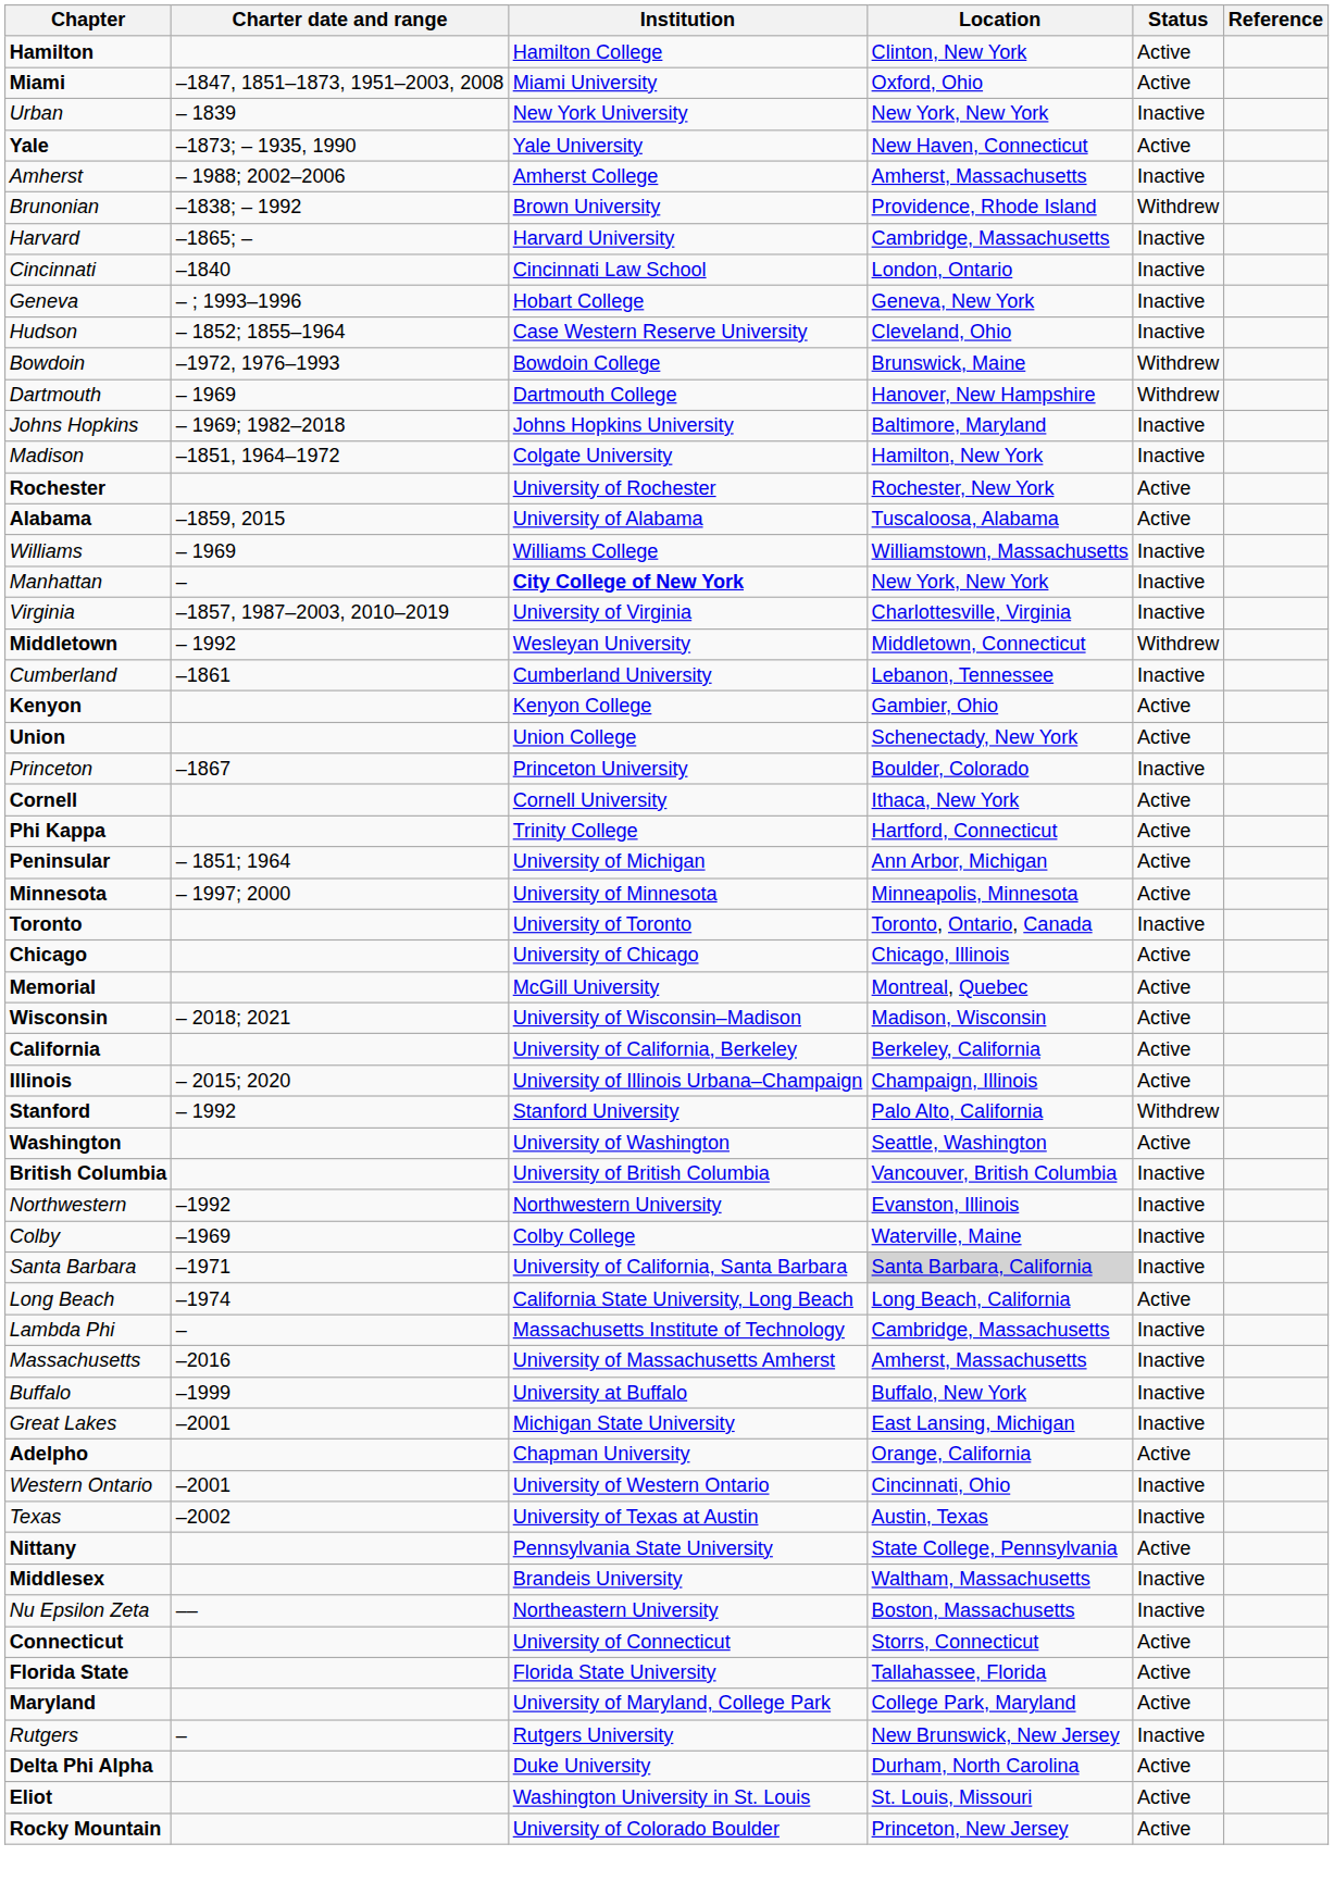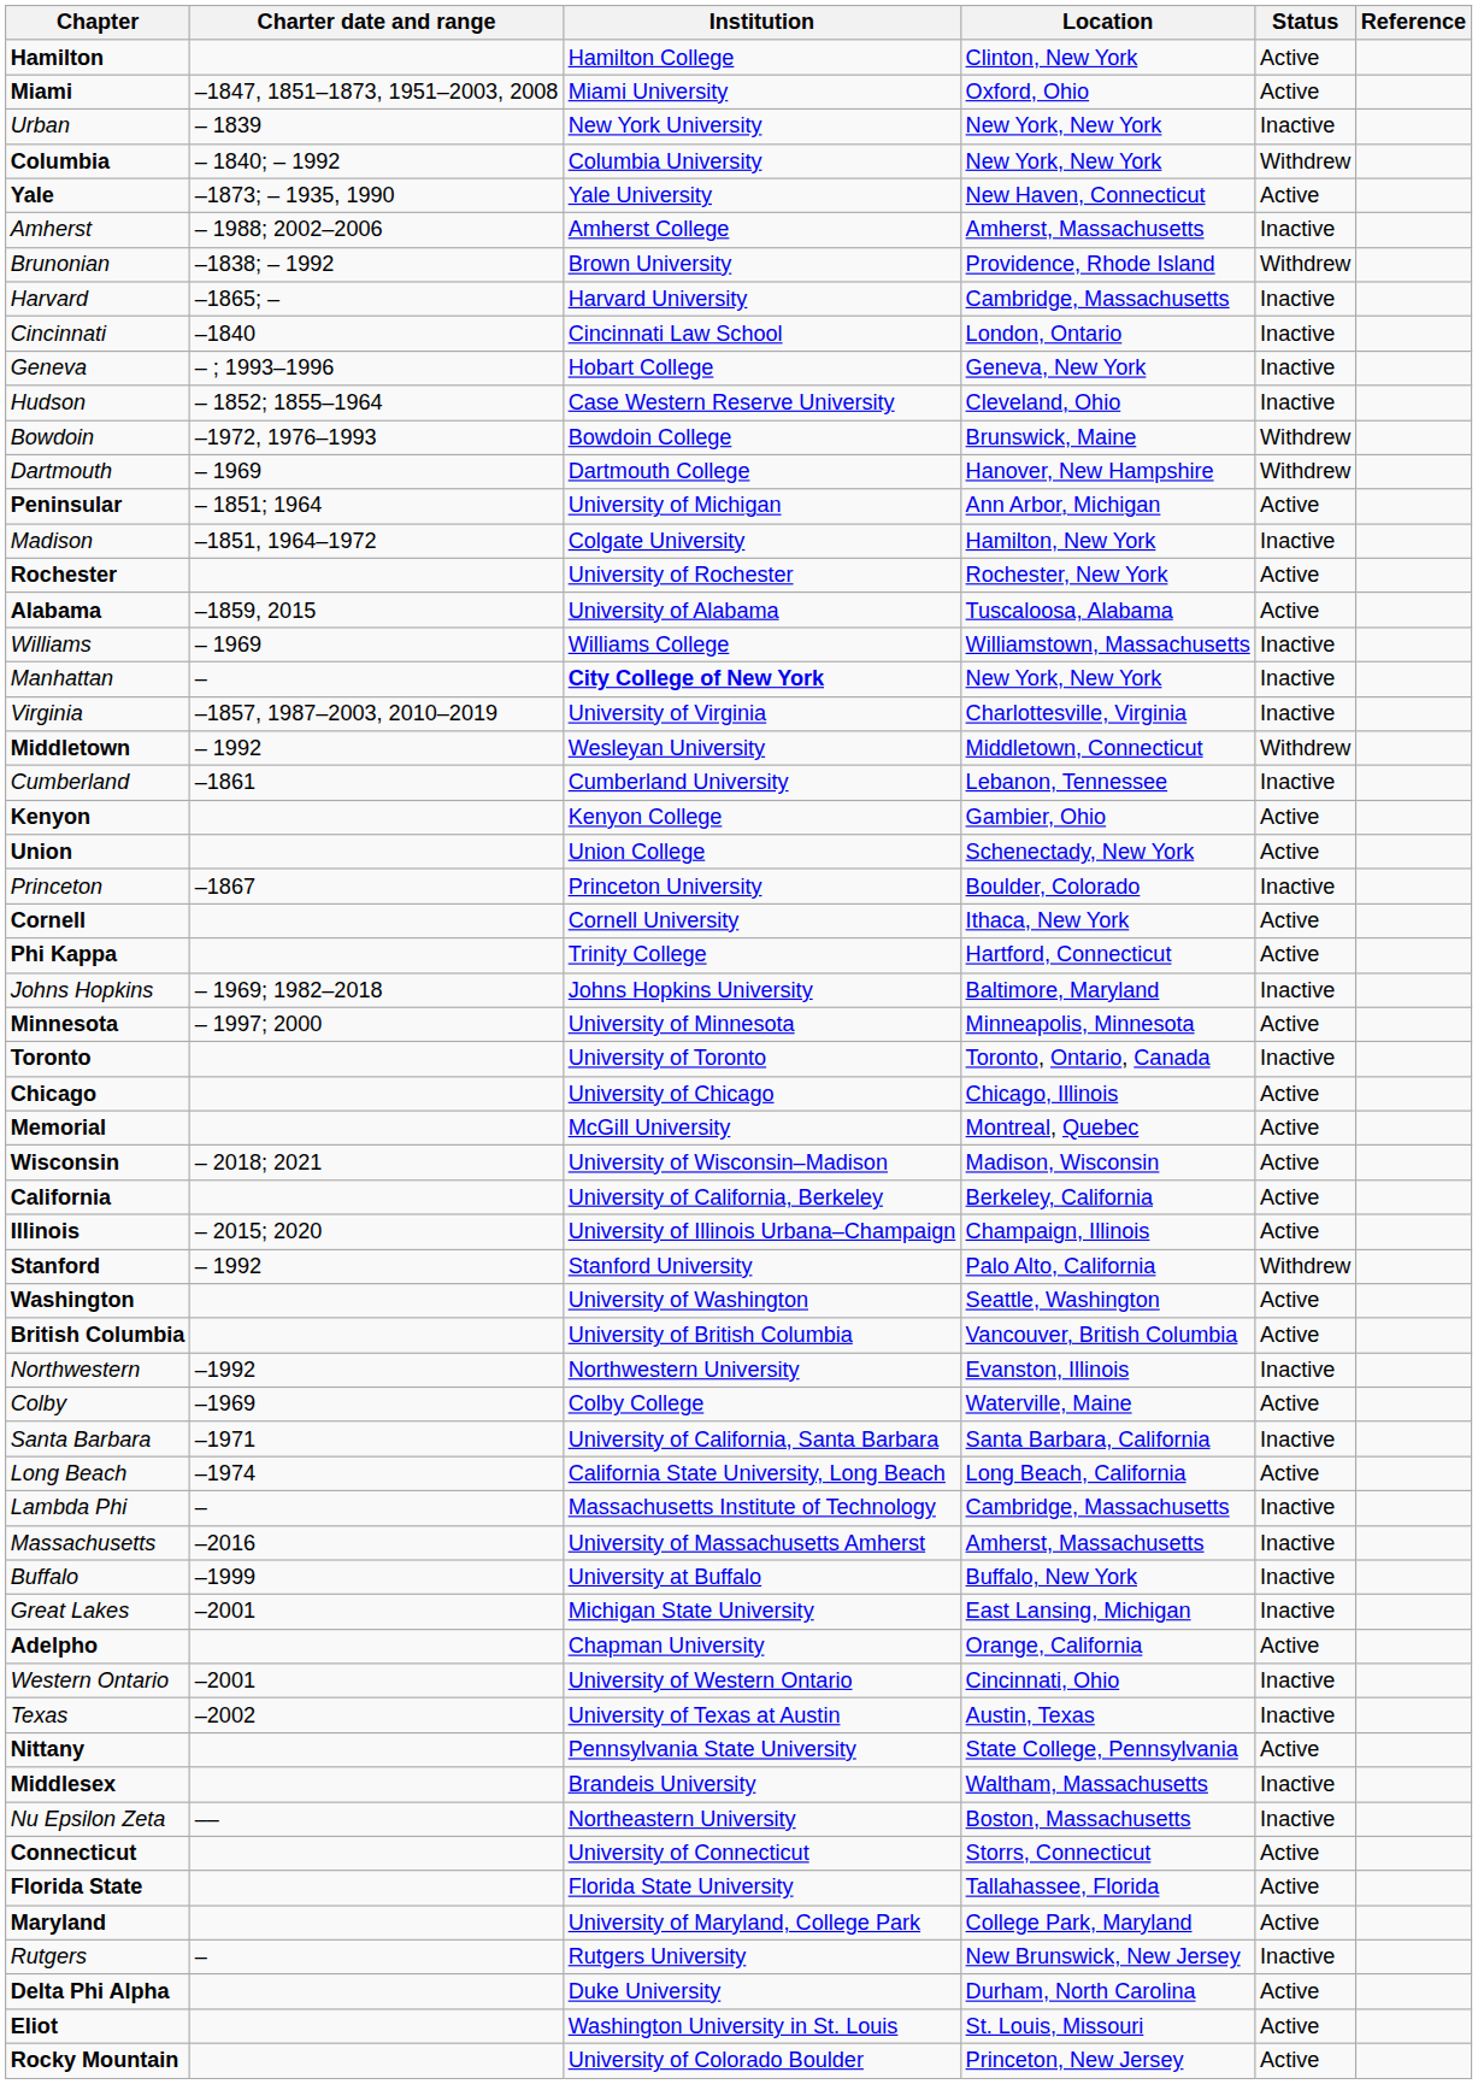+ row: Columbia | – 1840; – 1992 | Columbia University | New York, New York | Withdrew
rows swapped: Peninsular <-> Johns Hopkins
British Columbia | Status: Inactive -> Active
Colby | Status: Inactive -> Active
Santa Barbara | Location: lightgrey background -> no background
